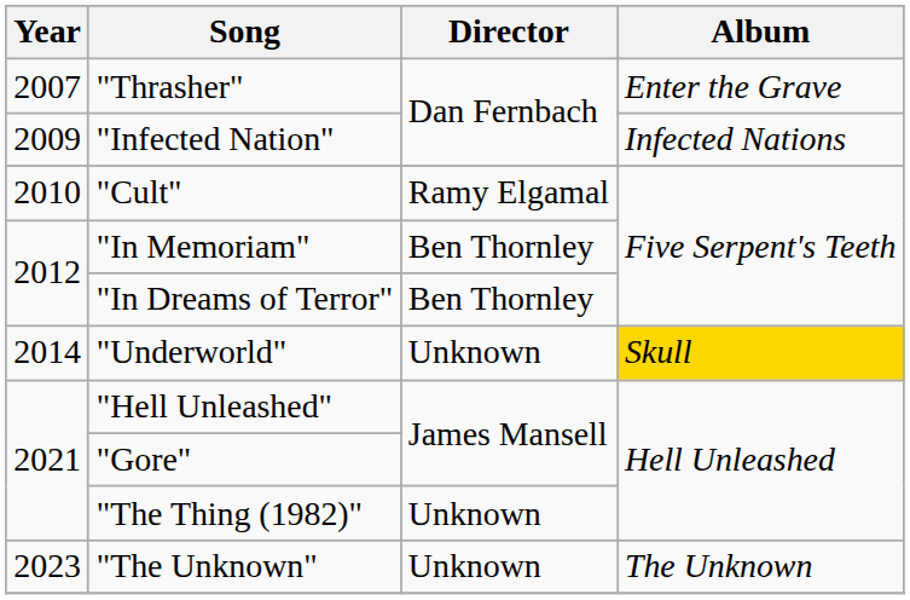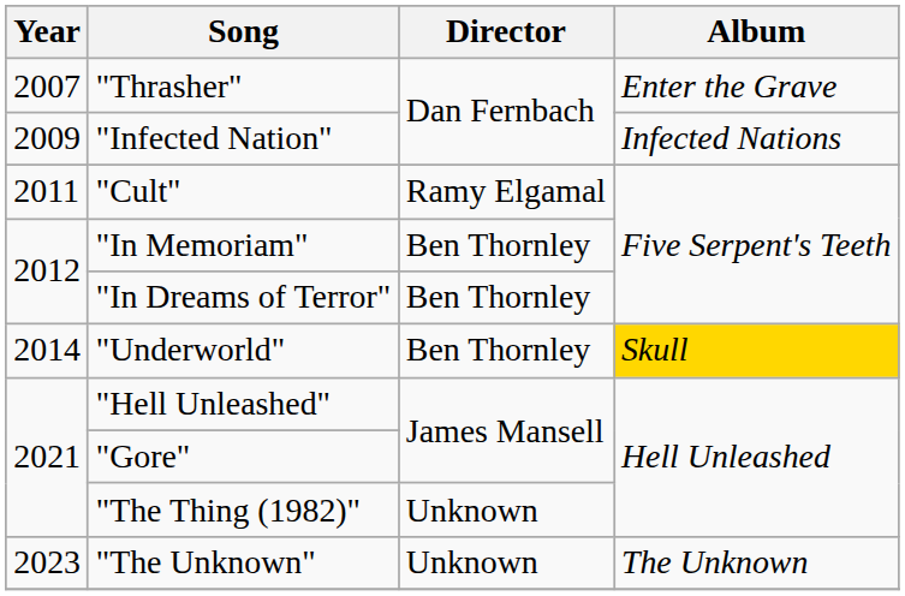"Cult" | Year: 2010 -> 2011
"Underworld" | Director: Unknown -> Ben Thornley
